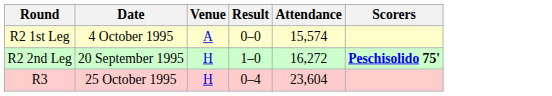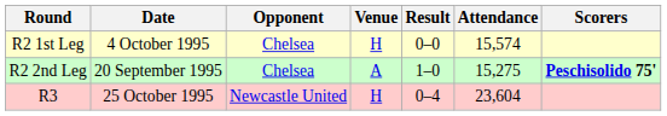+ column: Opponent | Chelsea | Chelsea | Newcastle United
R2 1st Leg | Venue: A -> H
R2 2nd Leg | Venue: H -> A
R2 2nd Leg | Attendance: 16,272 -> 15,275
